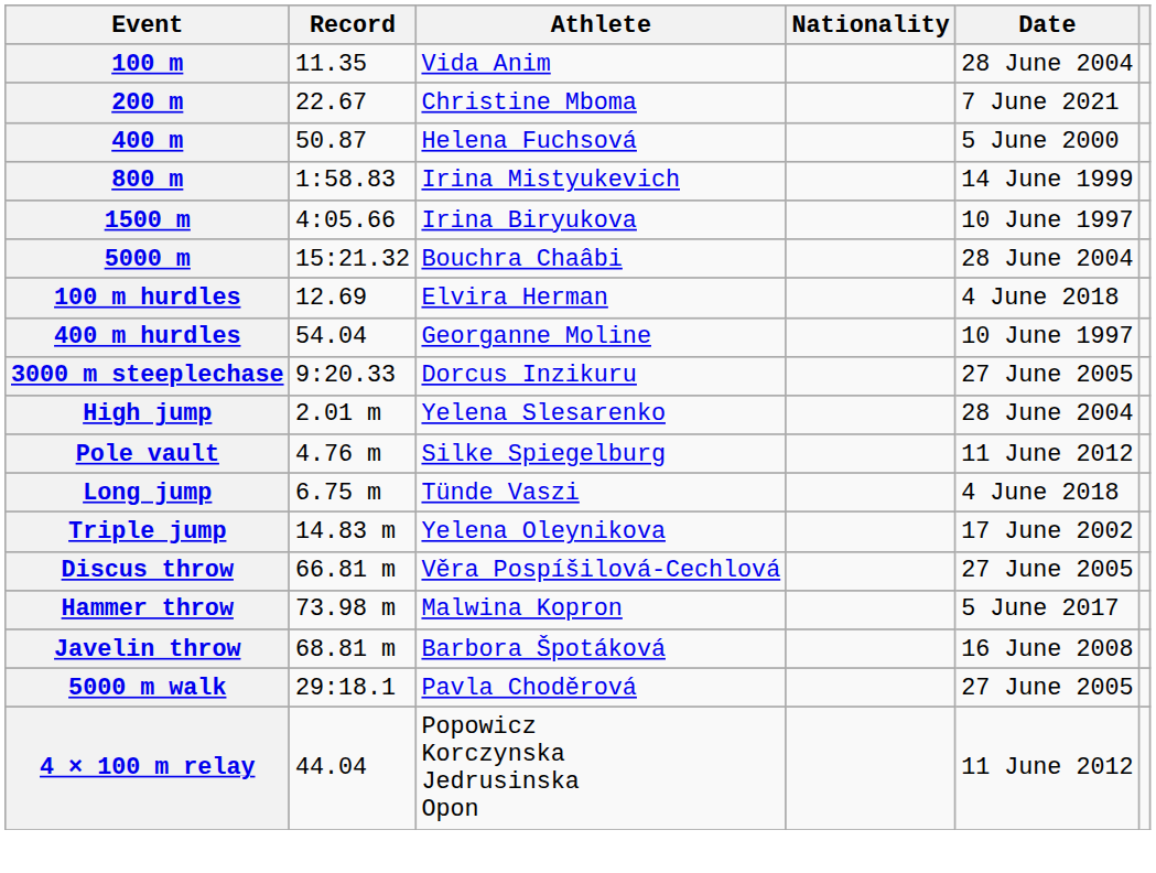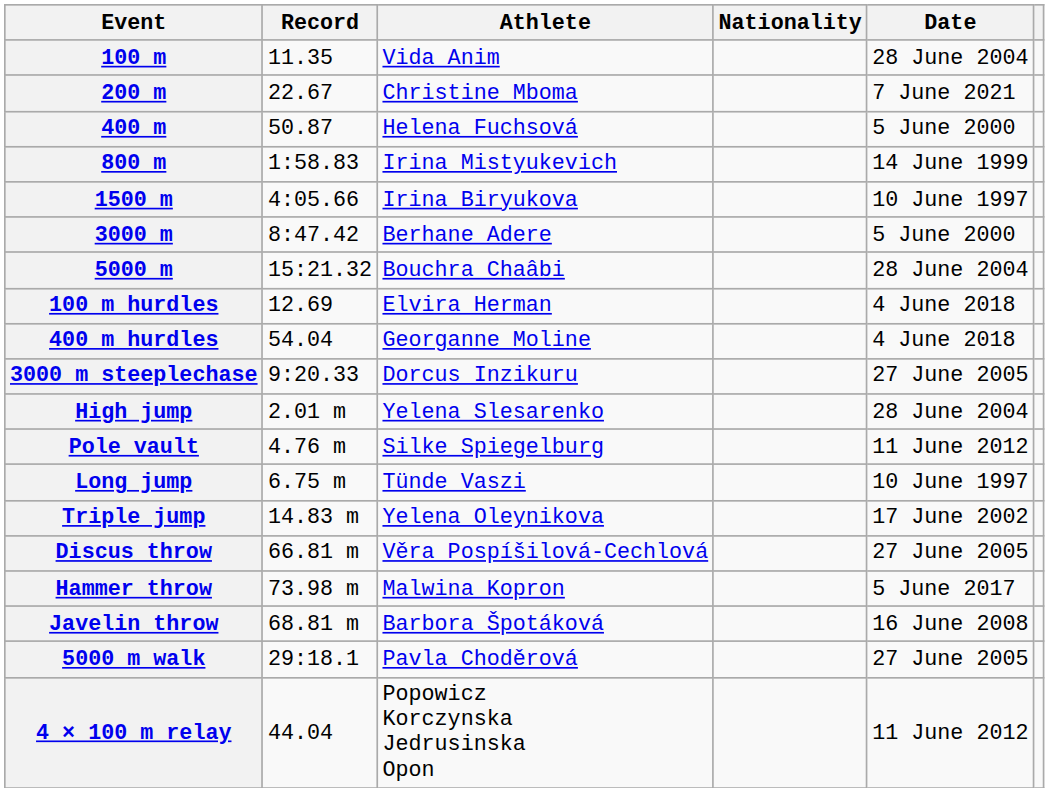+ row: 3000 m | 8:47.42 | Berhane Adere | 5 June 2000
400 m hurdles | Date: 10 June 1997 -> 4 June 2018
Long jump | Date: 4 June 2018 -> 10 June 1997
